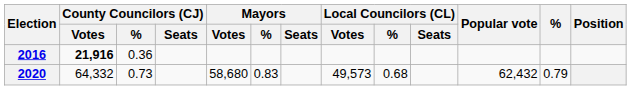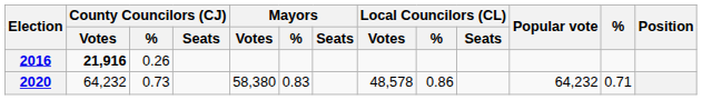2016 | County Councilors (CJ) / %: 0.36 -> 0.26
2020 | County Councilors (CJ) / Votes: 64,332 -> 64,232
2020 | Mayors / Votes: 58,680 -> 58,380
2020 | Local Councilors (CL) / Votes: 49,573 -> 48,578
2020 | Local Councilors (CL) / %: 0.68 -> 0.86
2020 | Popular vote: 62,432 -> 64,232
2020 | %: 0.79 -> 0.71
